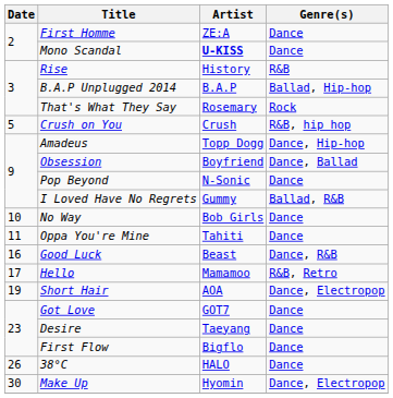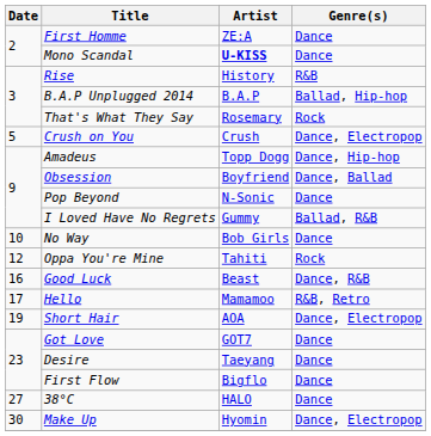Crush on You | Genre(s): R&B, hip hop -> Dance, Electropop
Oppa You're Mine | Date: 11 -> 12
Oppa You're Mine | Genre(s): Dance -> Rock
38°C | Date: 26 -> 27
